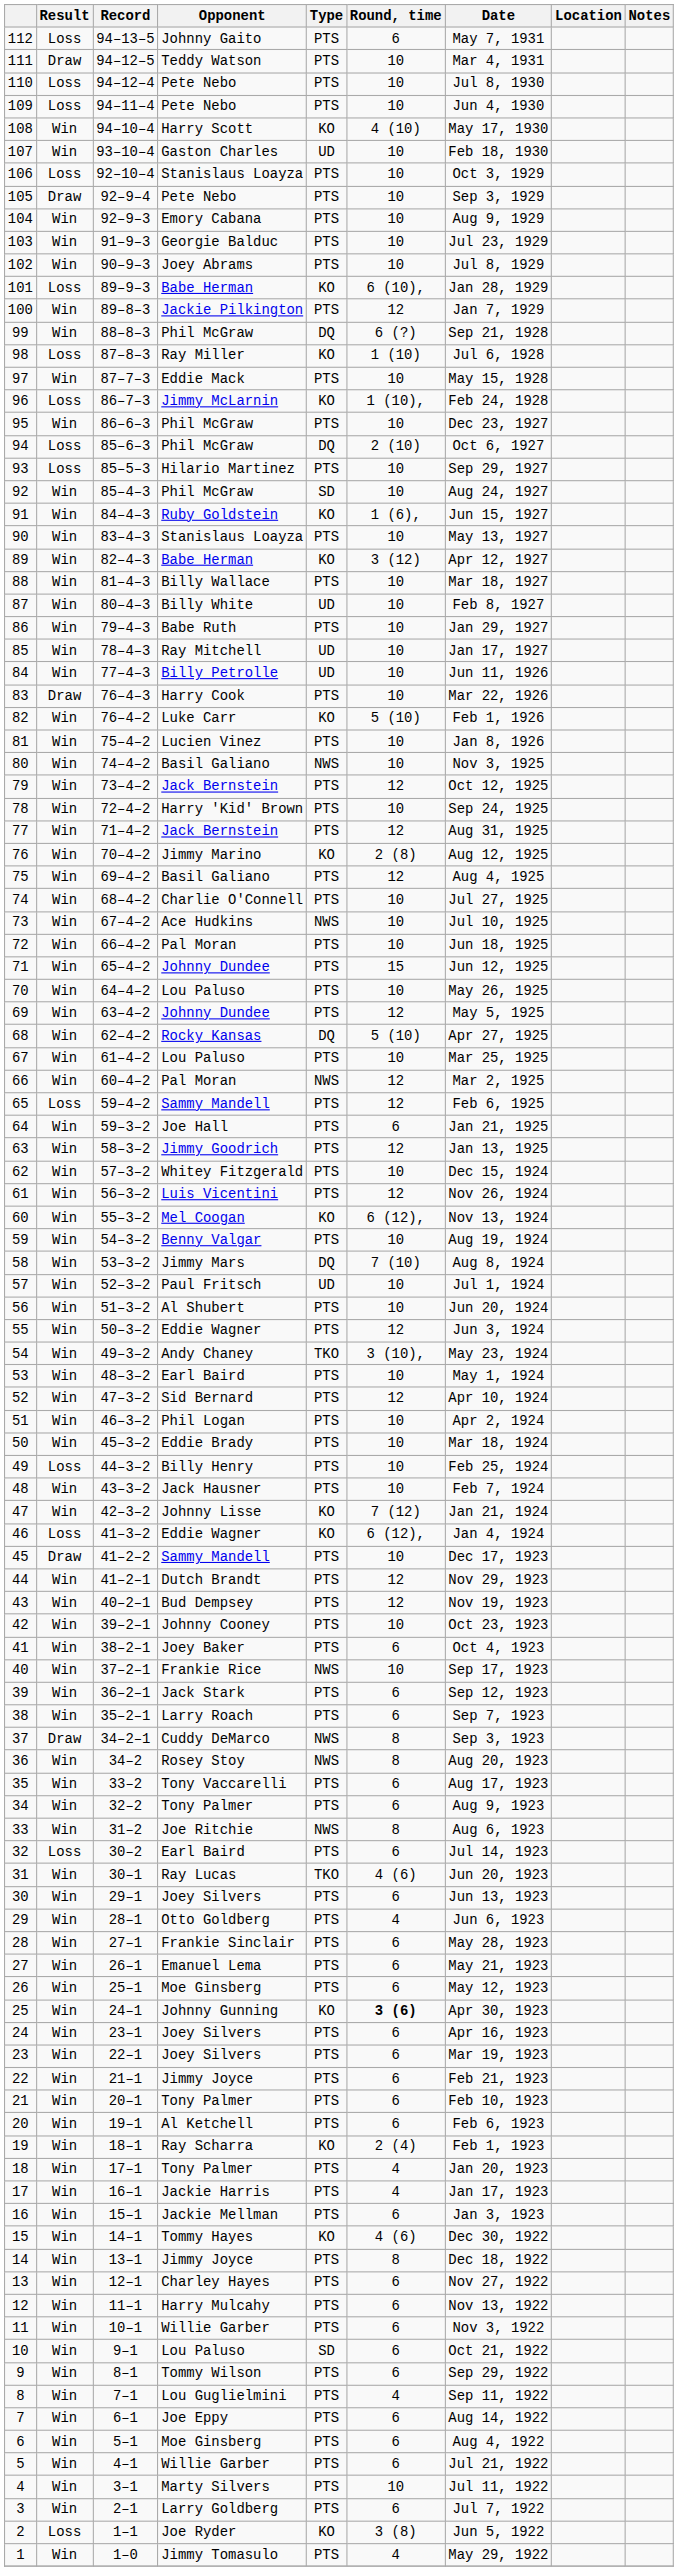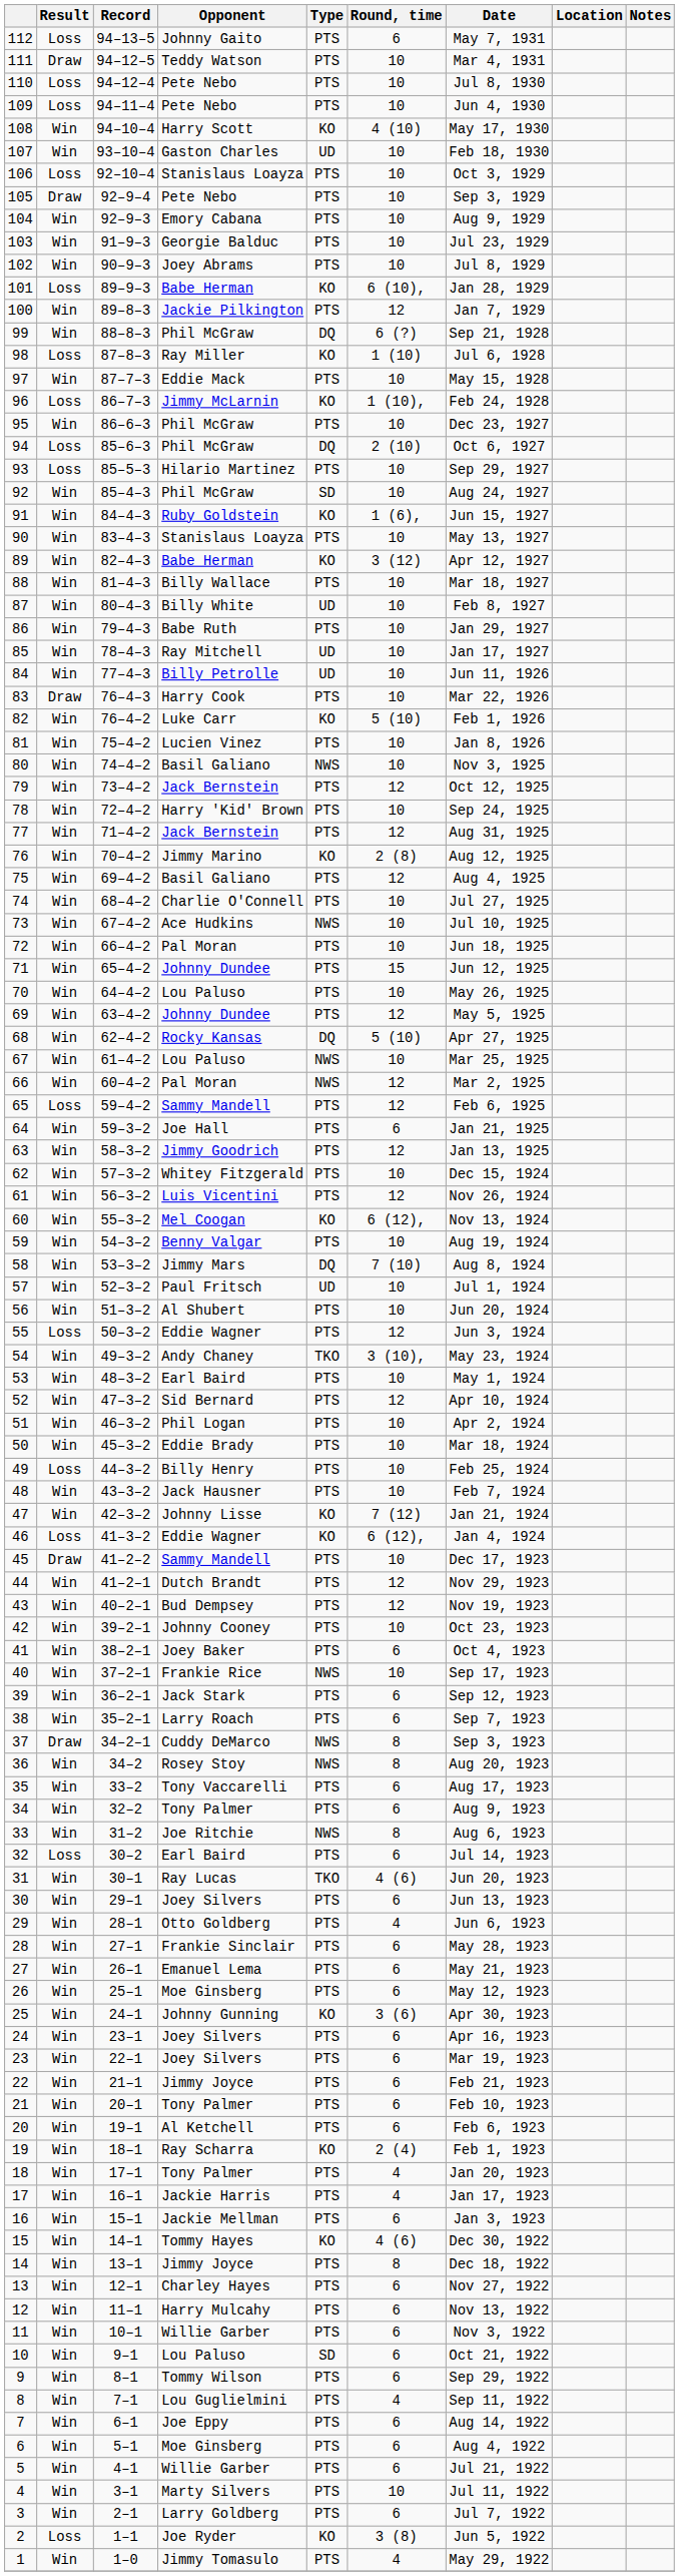67 | Type: PTS -> NWS
55 | Result: Win -> Loss
25 | Round, time: bold -> normal
